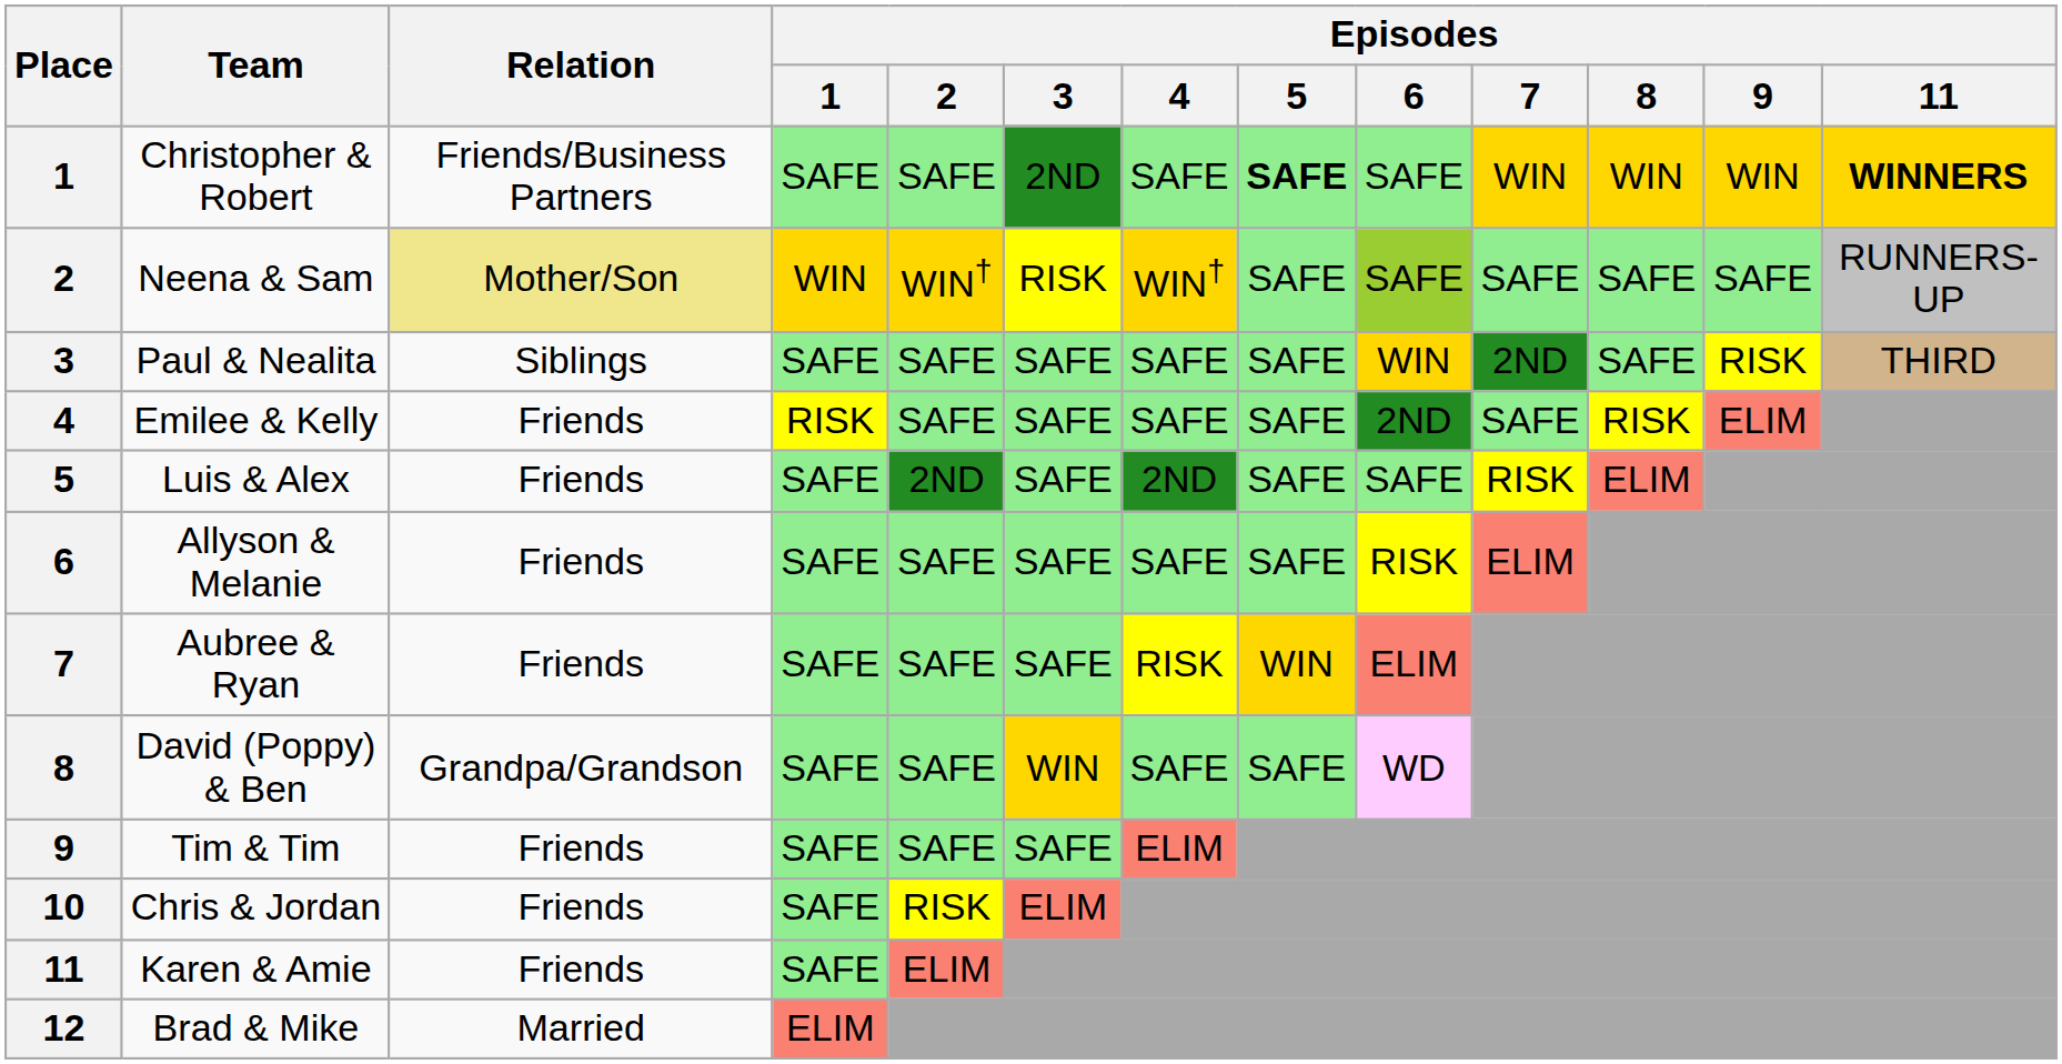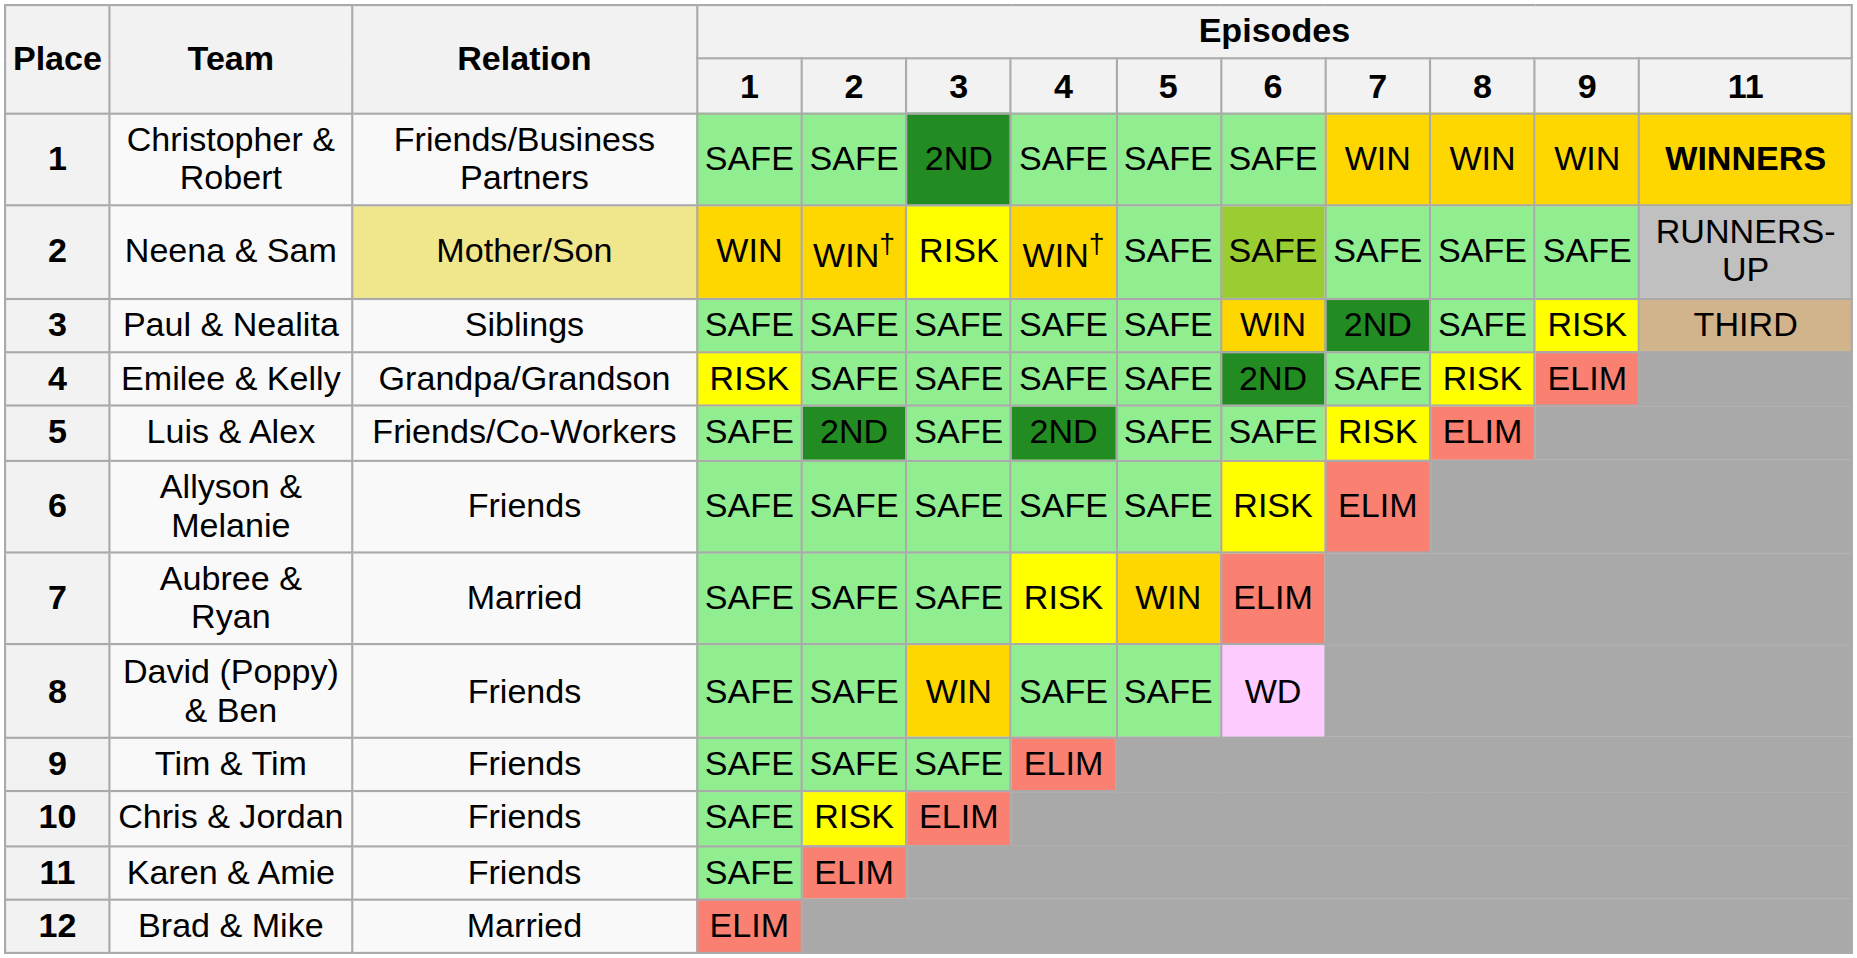Christopher & Robert | Episodes / 5: bold -> normal
Emilee & Kelly | Relation: Friends -> Grandpa/Grandson
Luis & Alex | Relation: Friends -> Friends/Co-Workers
Aubree & Ryan | Relation: Friends -> Married
David (Poppy) & Ben | Relation: Grandpa/Grandson -> Friends
